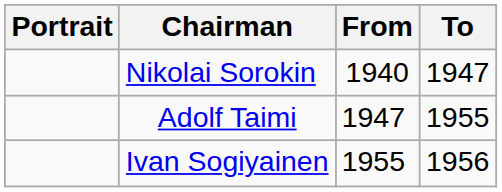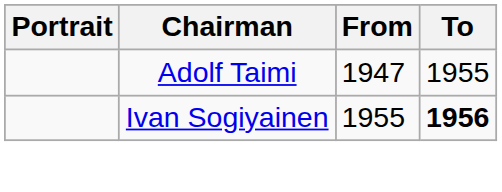- row: Nikolai Sorokin | 1940 | 1947
Ivan Sogiyainen | To: normal -> bold
